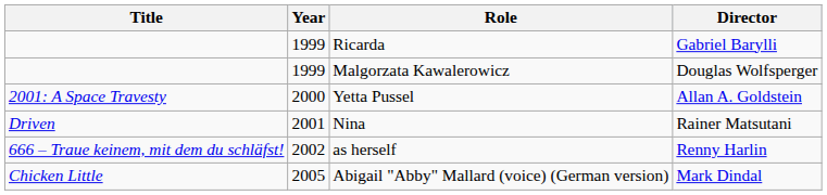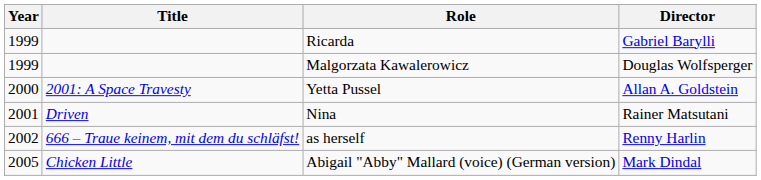columns swapped: Year <-> Title
